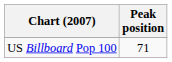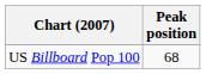US Billboard Pop 100 | Peak position: 71 -> 68
